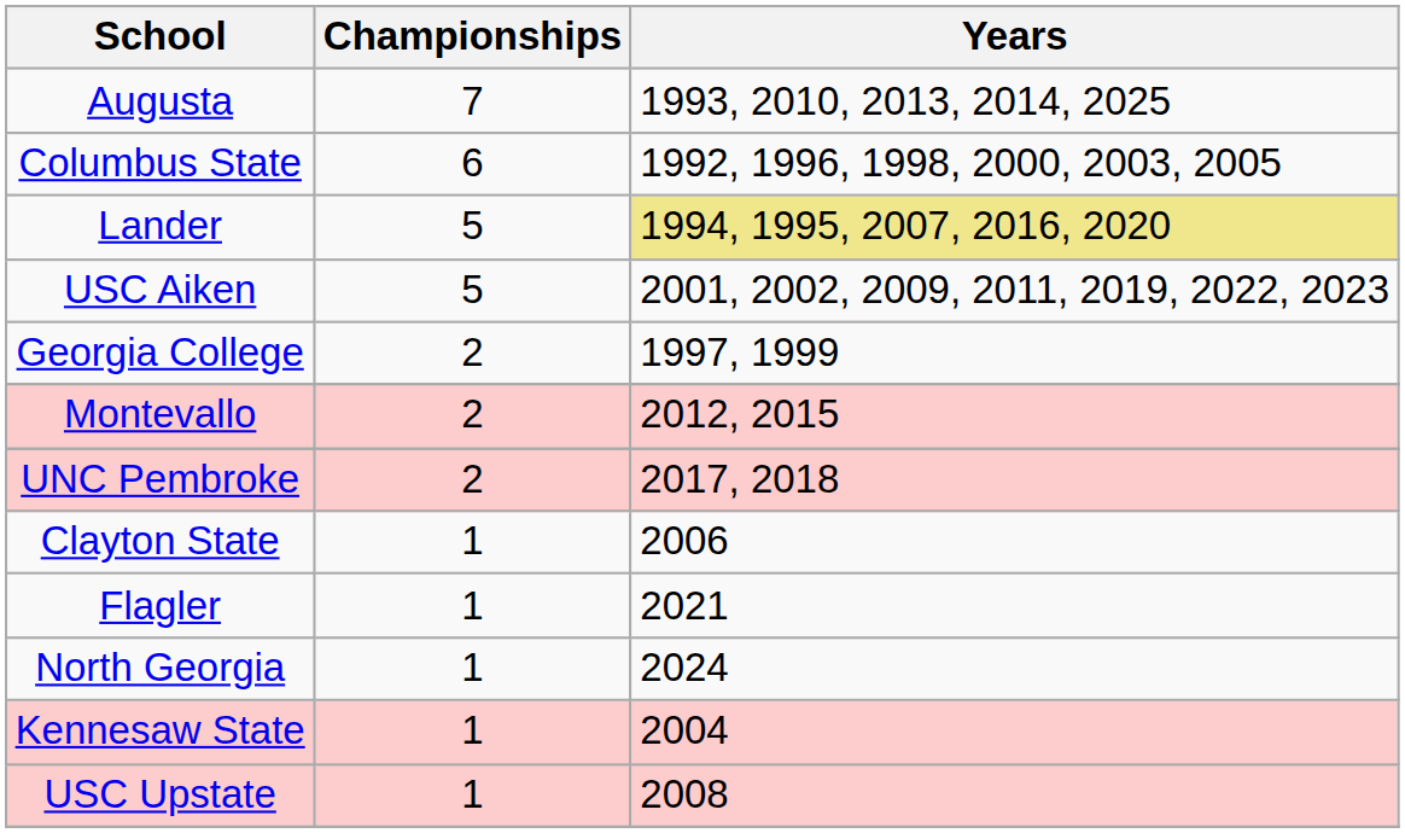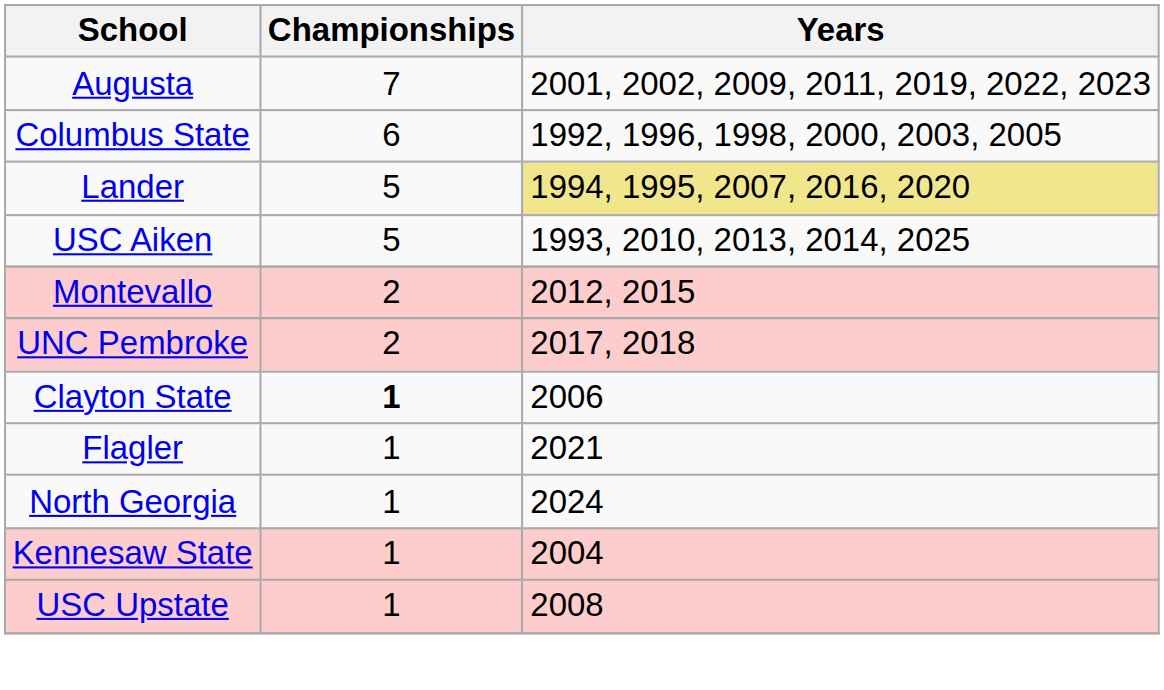Augusta | Years: 1993, 2010, 2013, 2014, 2025 -> 2001, 2002, 2009, 2011, 2019, 2022, 2023
USC Aiken | Years: 2001, 2002, 2009, 2011, 2019, 2022, 2023 -> 1993, 2010, 2013, 2014, 2025
- row: Georgia College | 2 | 1997, 1999
Clayton State | Championships: normal -> bold
